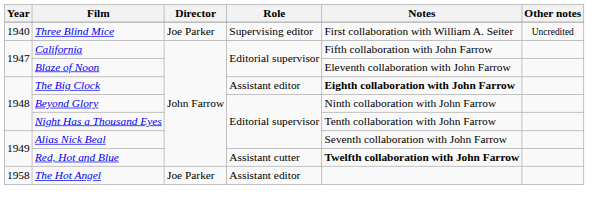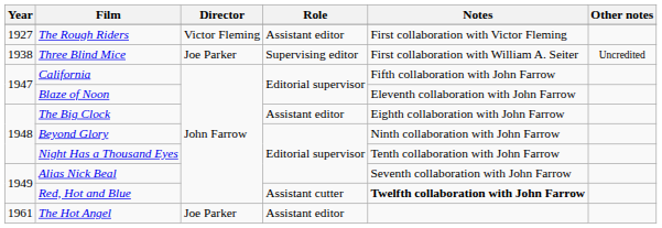+ row: 1927 | The Rough Riders | Victor Fleming | Assistant editor | First collaboration with Victor Fleming
Three Blind Mice | Year: 1940 -> 1938
The Big Clock | Notes: bold -> normal
The Hot Angel | Year: 1958 -> 1961
